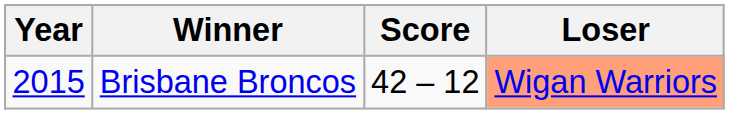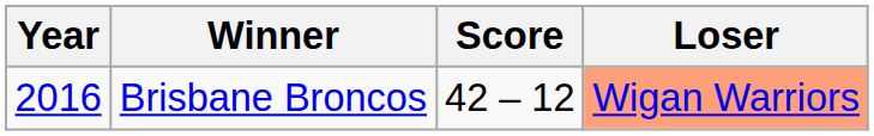Brisbane Broncos | Year: 2015 -> 2016
